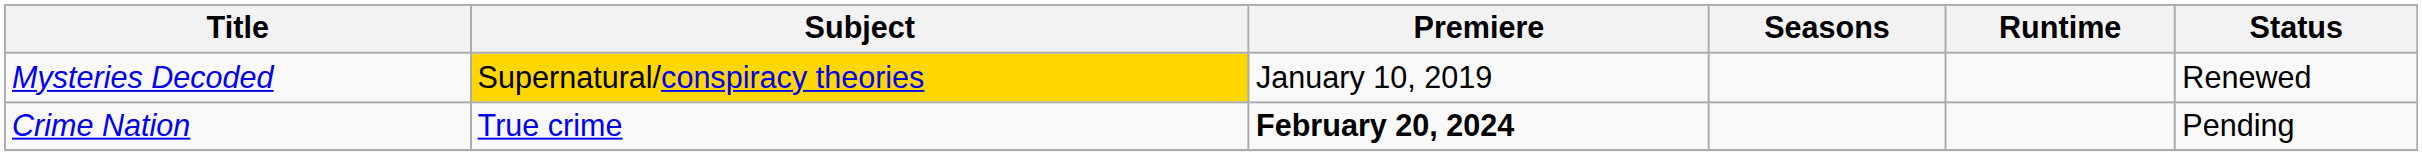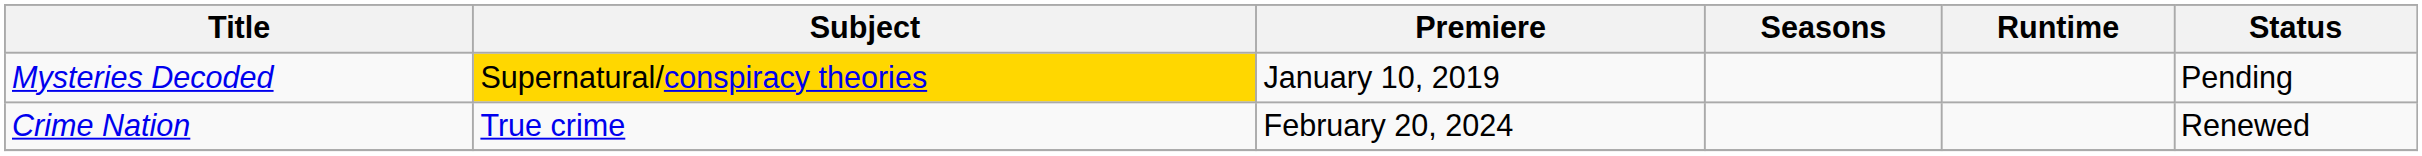Mysteries Decoded | Status: Renewed -> Pending
Crime Nation | Premiere: bold -> normal
Crime Nation | Status: Pending -> Renewed
